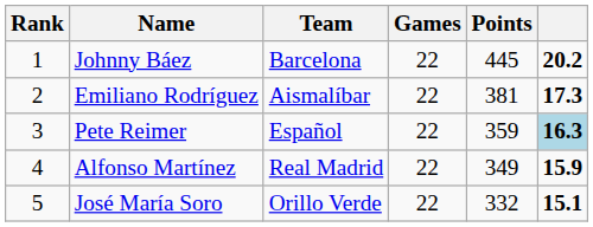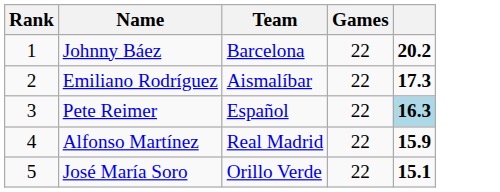- column: Points | 445 | 381 | 359 | 349 | 332
